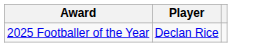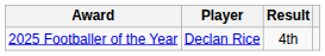+ column: Result | 4th
